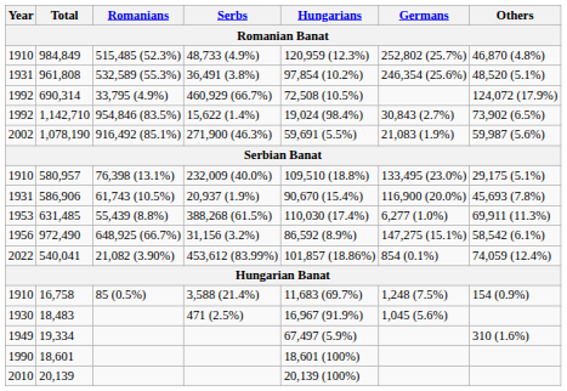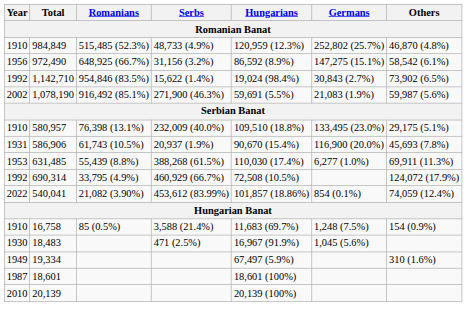- row: 1931 | 961,808 | 532,589 (55.3%) | 36,491 (3.8%) | 97,854 (10.2%) | 246,354 (25.6%) | 48,520 (5.1%)
rows swapped: 972,490 <-> 690,314
18,601 | Year: 1990 -> 1987
